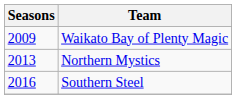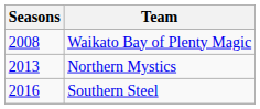Waikato Bay of Plenty Magic | Seasons: 2009 -> 2008
